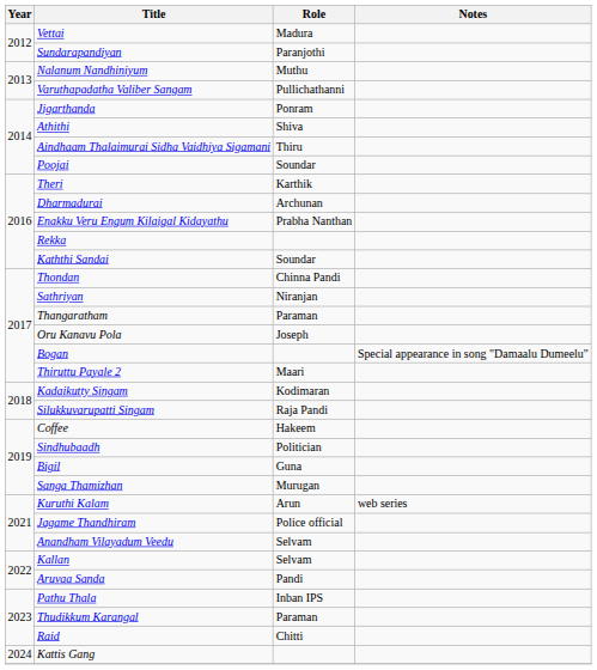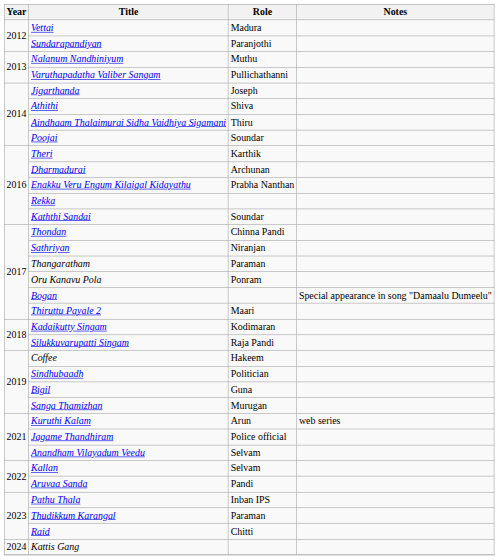Jigarthanda | Role: Ponram -> Joseph
Oru Kanavu Pola | Role: Joseph -> Ponram
